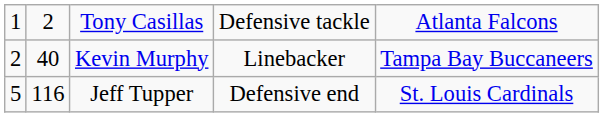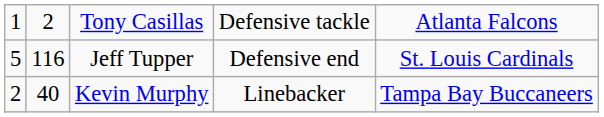rows swapped: Kevin Murphy <-> Jeff Tupper
